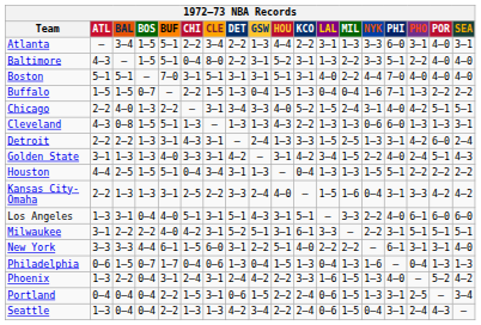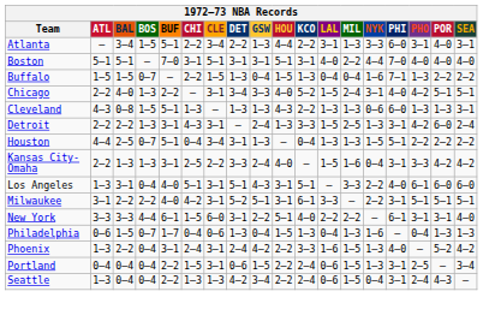- row: Baltimore | 4–3 | — | 1–5 | 5–1 | 0–4 | 8–0 | 2–2 | 3–1 | 5–2 | 3–1 | 1–3 | 2–2 | 3–3 | 5–1 | 2–2 | 4–0 | 4–0
- row: Golden State | 3–1 | 1–3 | 1–3 | 4–0 | 3–3 | 3–1 | 4–2 | — | 3–1 | 4–2 | 3–4 | 1–5 | 2–2 | 4–0 | 2–4 | 5–1 | 4–3
Houston | BOS: 1–5 -> 0–7
